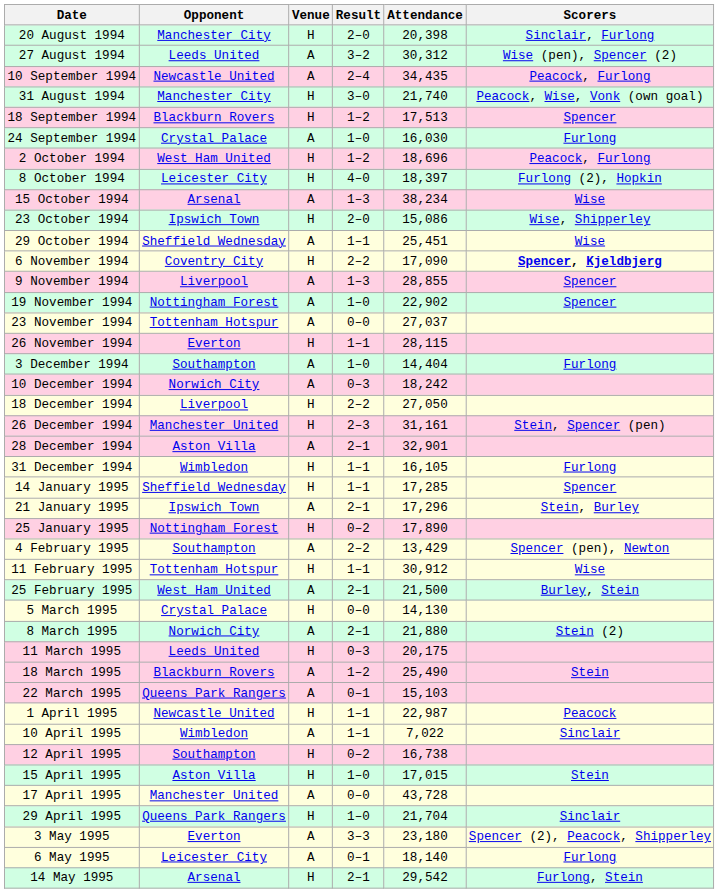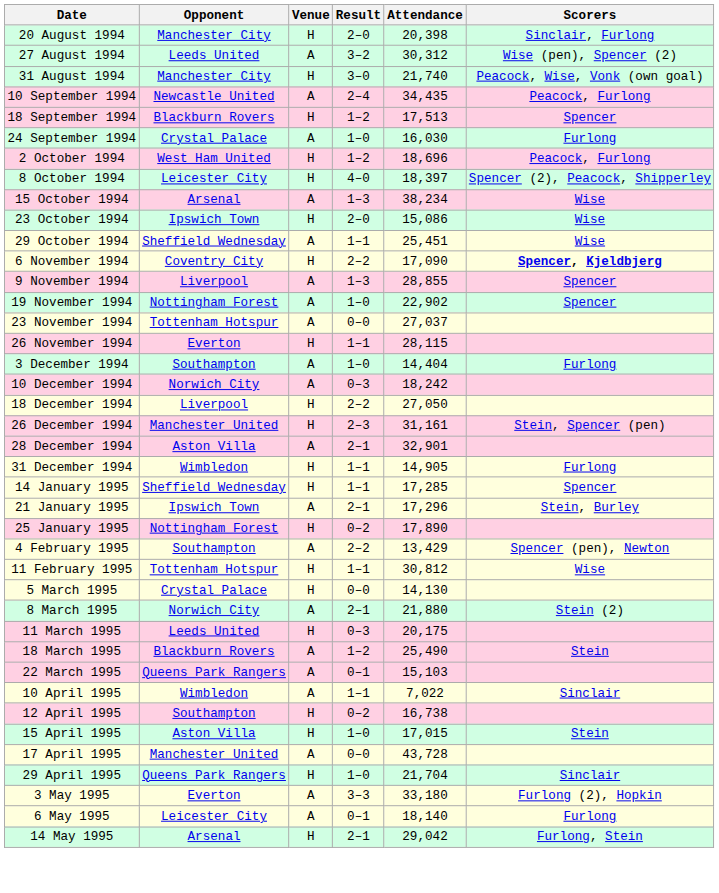rows swapped: 31 August 1994 <-> 10 September 1994
8 October 1994 | Scorers: Furlong (2), Hopkin -> Spencer (2), Peacock, Shipperley
23 October 1994 | Scorers: Wise, Shipperley -> Wise
31 December 1994 | Attendance: 16,105 -> 14,905
11 February 1995 | Attendance: 30,912 -> 30,812
- row: 25 February 1995 | West Ham United | A | 2–1 | 21,500 | Burley, Stein
- row: 1 April 1995 | Newcastle United | H | 1–1 | 22,987 | Peacock
3 May 1995 | Attendance: 23,180 -> 33,180
3 May 1995 | Scorers: Spencer (2), Peacock, Shipperley -> Furlong (2), Hopkin
14 May 1995 | Attendance: 29,542 -> 29,042
